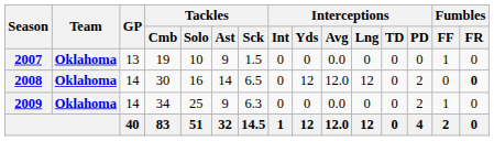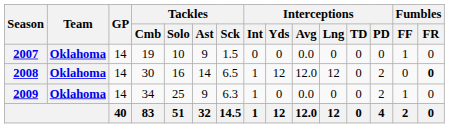2007 | GP: 13 -> 14
2008 | Interceptions / Int: 0 -> 1
2009 | Interceptions / Int: 0 -> 1
